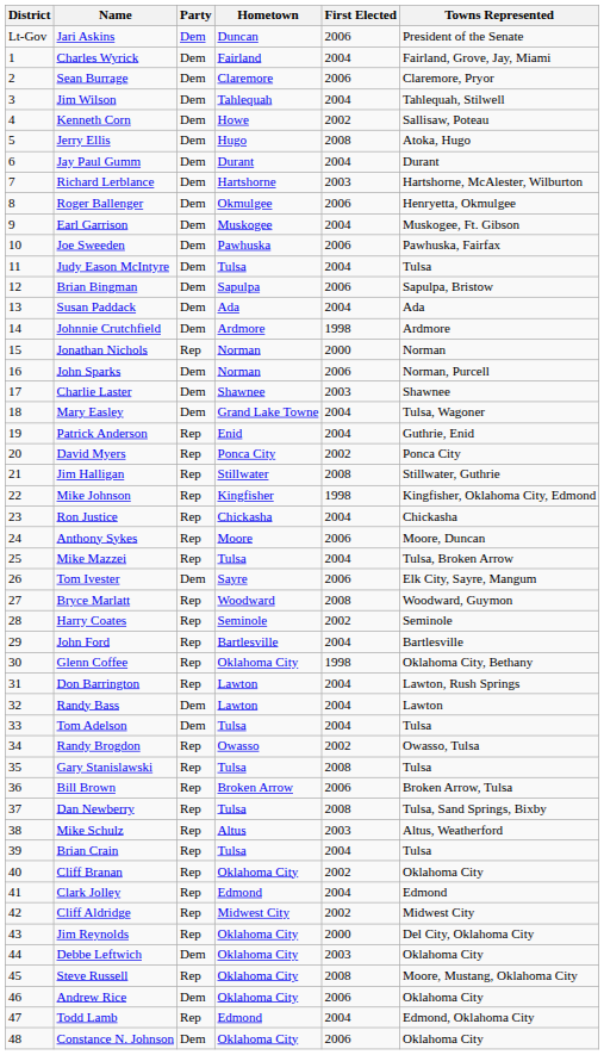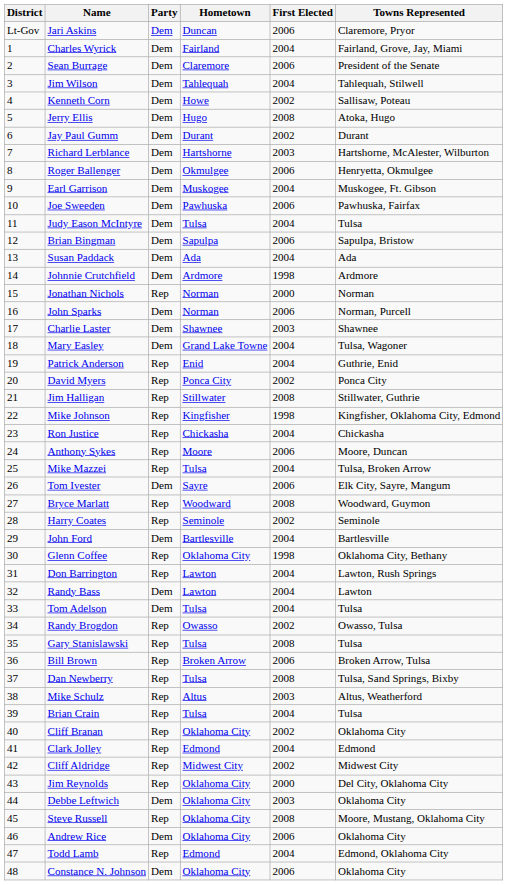Jari Askins | Towns Represented: President of the Senate -> Claremore, Pryor
Sean Burrage | Towns Represented: Claremore, Pryor -> President of the Senate
Jay Paul Gumm | First Elected: 2004 -> 2002
John Ford | Party: Rep -> Dem
